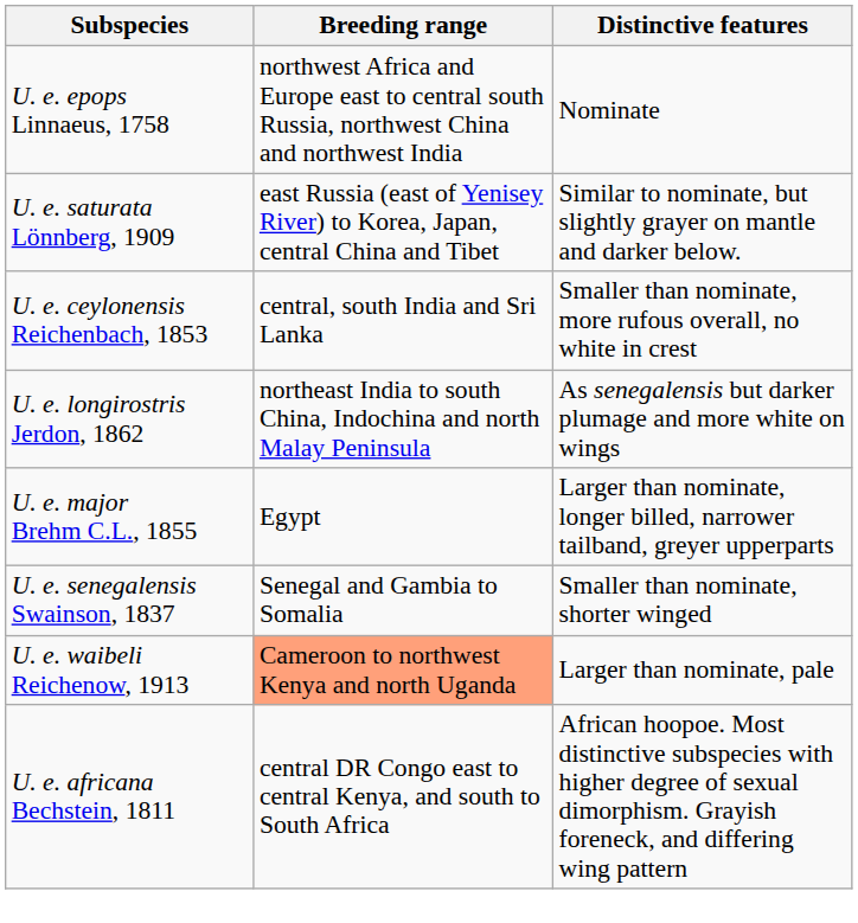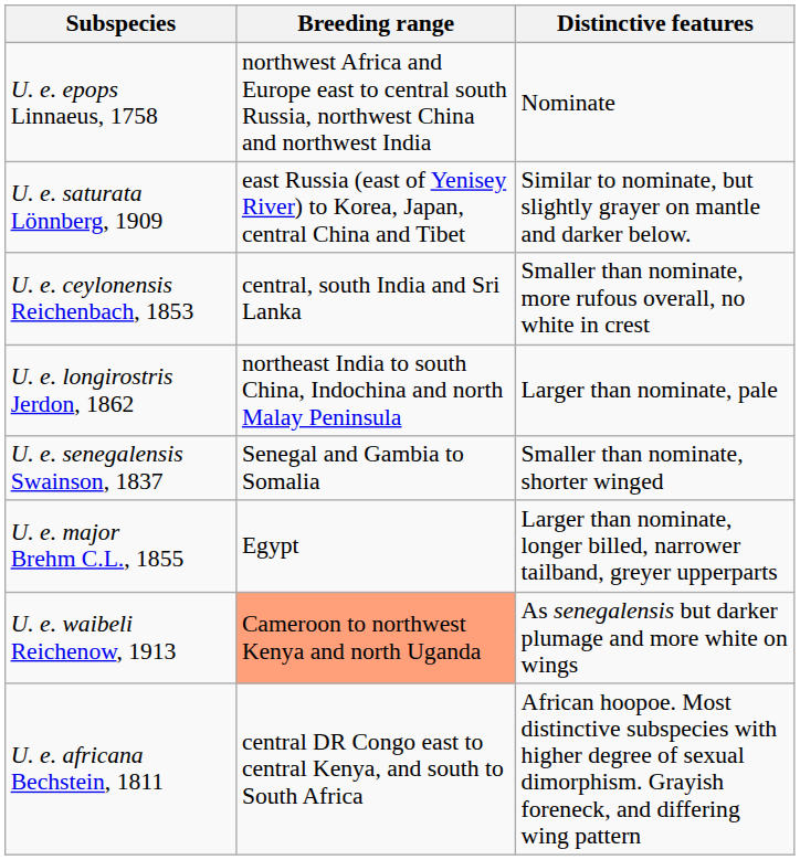U. e. longirostris Jerdon, 1862 | Distinctive features: As senegalensis but darker plumage and more white on wings -> Larger than nominate, pale
rows swapped: U. e. major Brehm C.L., 1855 <-> U. e. senegalensis Swainson, 1837
U. e. waibeli Reichenow, 1913 | Distinctive features: Larger than nominate, pale -> As senegalensis but darker plumage and more white on wings
